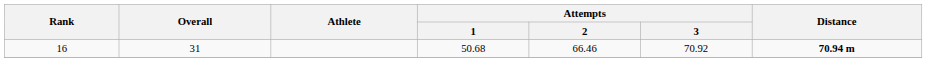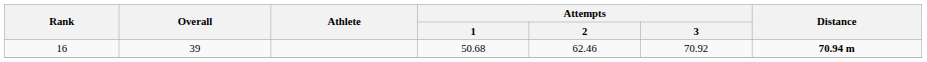16 | Overall: 31 -> 39
16 | Attempts / 2: 66.46 -> 62.46
